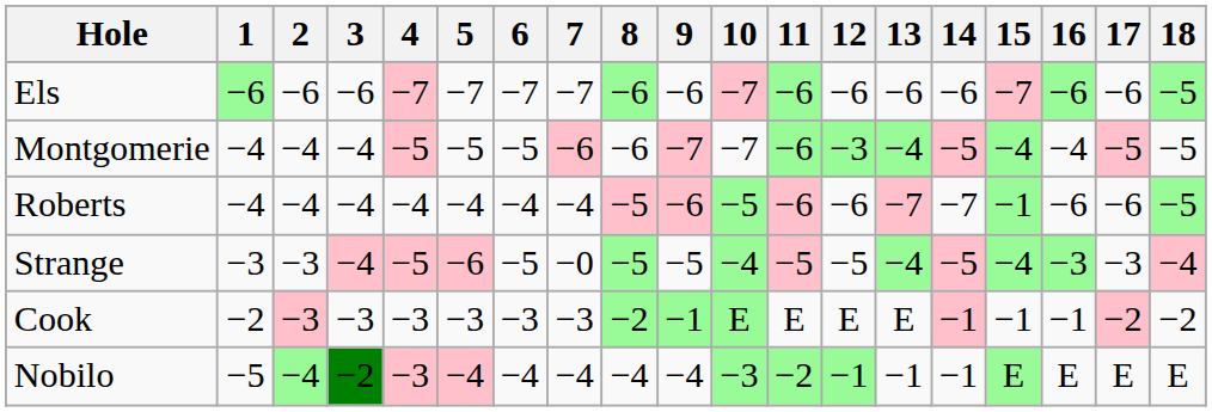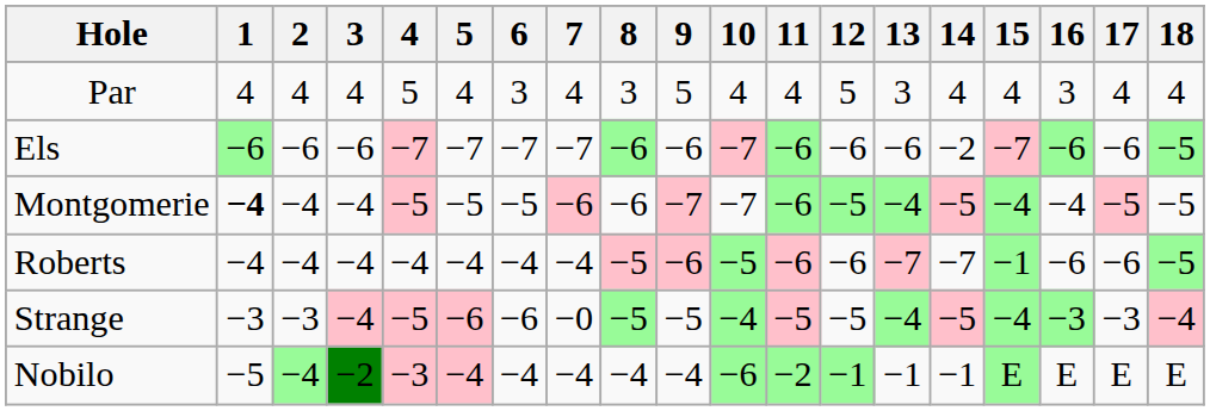+ row: Par | 4 | 4 | 4 | 5 | 4 | 3 | 4 | 3 | 5 | 4 | 4 | 5 | 3 | 4 | 4 | 3 | 4 | 4
Els | 14: −6 -> −2
Montgomerie | 1: normal -> bold
Montgomerie | 12: −3 -> −5
Strange | 6: −5 -> −6
- row: Cook | −2 | −3 | −3 | −3 | −3 | −3 | −3 | −2 | −1 | E | E | E | E | −1 | −1 | −1 | −2 | −2
Nobilo | 10: −3 -> −6
